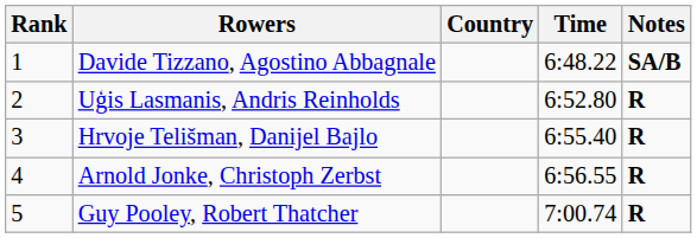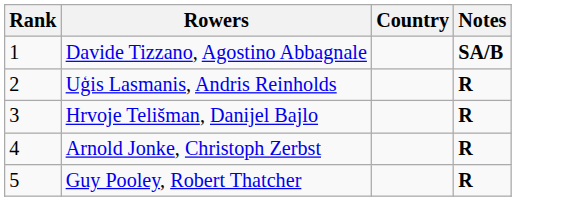- column: Time | 6:48.22 | 6:52.80 | 6:55.40 | 6:56.55 | 7:00.74
